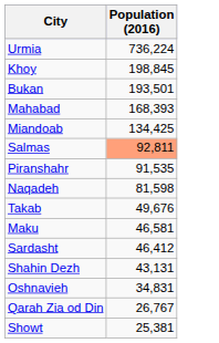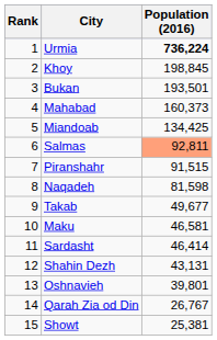+ column: Rank | 1 | 2 | 3 | 4 | 5 | 6 | 7 | 8 | 9 | 10 | 11 | 12 | 13 | 14 | 15
Urmia | Population (2016): normal -> bold
Mahabad | Population (2016): 168,393 -> 160,373
Piranshahr | Population (2016): 91,535 -> 91,515
Takab | Population (2016): 49,676 -> 49,677
Sardasht | Population (2016): 46,412 -> 46,414
Oshnavieh | Population (2016): 34,831 -> 39,801
